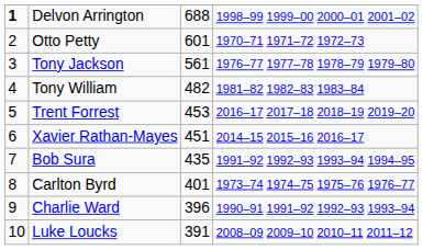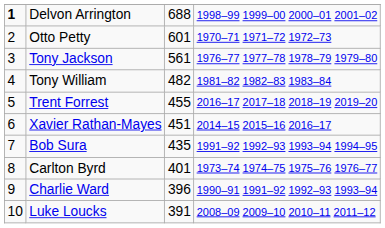Trent Forrest | column 3: 453 -> 455
